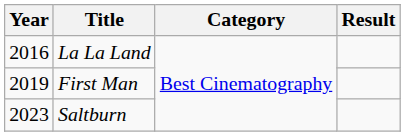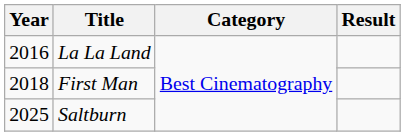First Man | Year: 2019 -> 2018
Saltburn | Year: 2023 -> 2025
